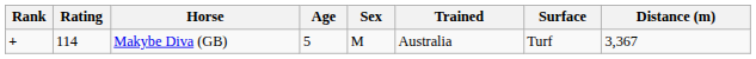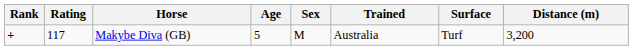Makybe Diva (GB) | Rating: 114 -> 117
Makybe Diva (GB) | Distance (m): 3,367 -> 3,200
